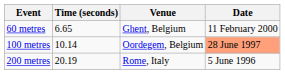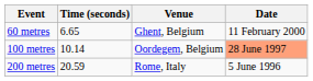200 metres | Time (seconds): 20.19 -> 20.59
